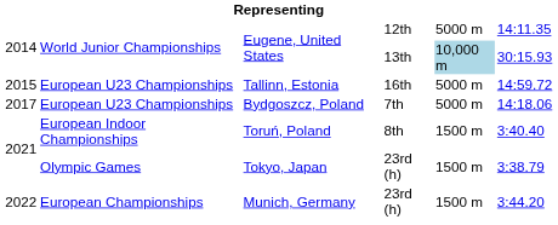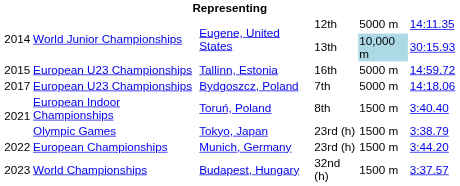+ row: 2023 | World Championships | Budapest, Hungary | 32nd (h) | 1500 m | 3:37.57
